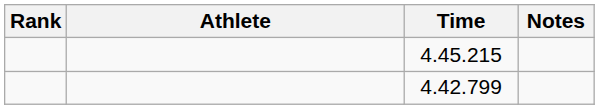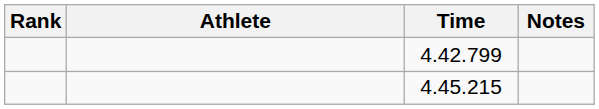rows swapped: 4.42.799 <-> 4.45.215
